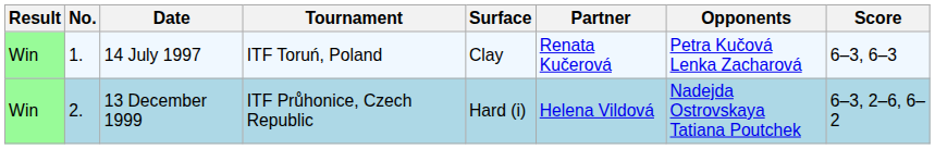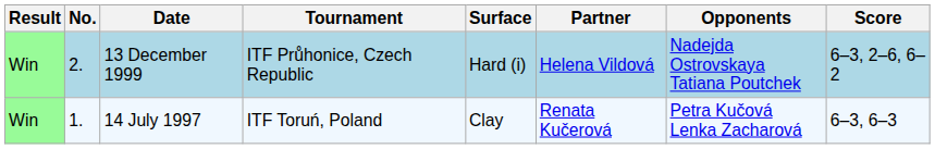rows swapped: 14 July 1997 <-> 13 December 1999
